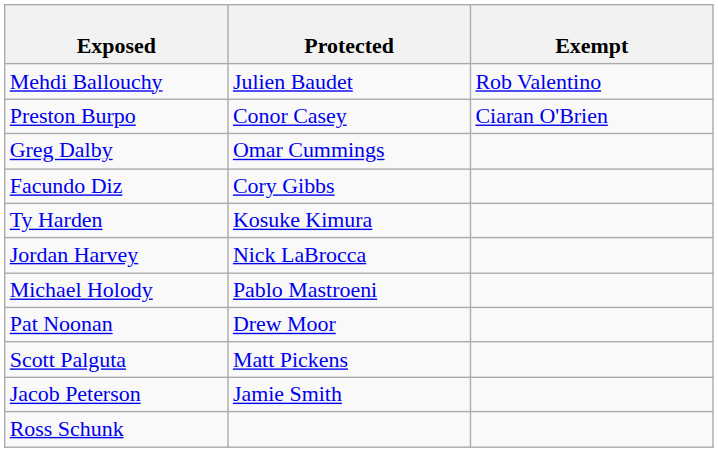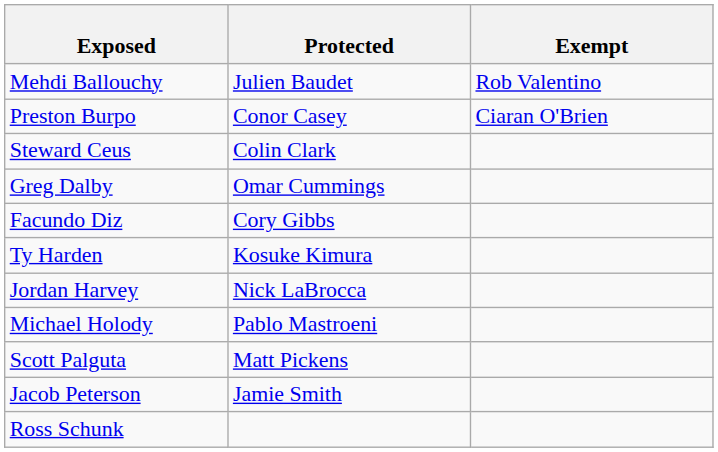+ row: Steward Ceus | Colin Clark
- row: Pat Noonan | Drew Moor
